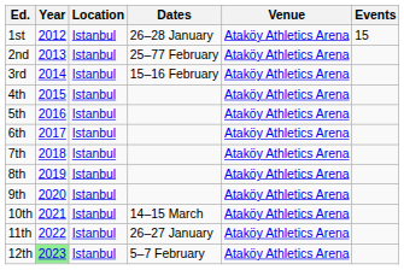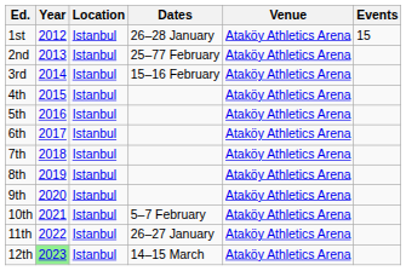10th | Dates: 14–15 March -> 5–7 February
12th | Dates: 5–7 February -> 14–15 March
